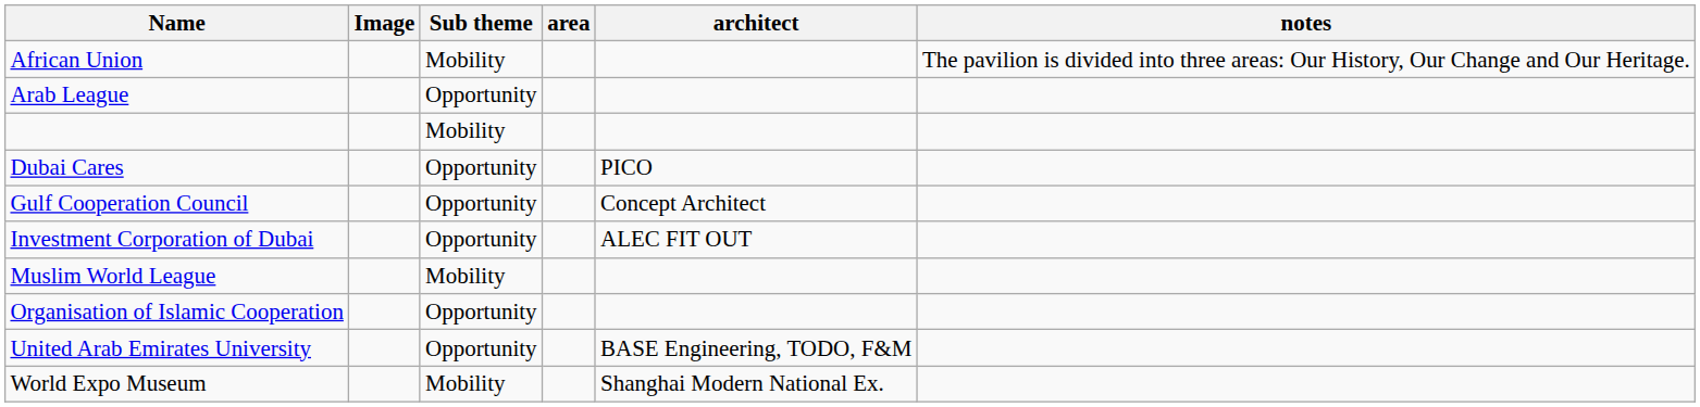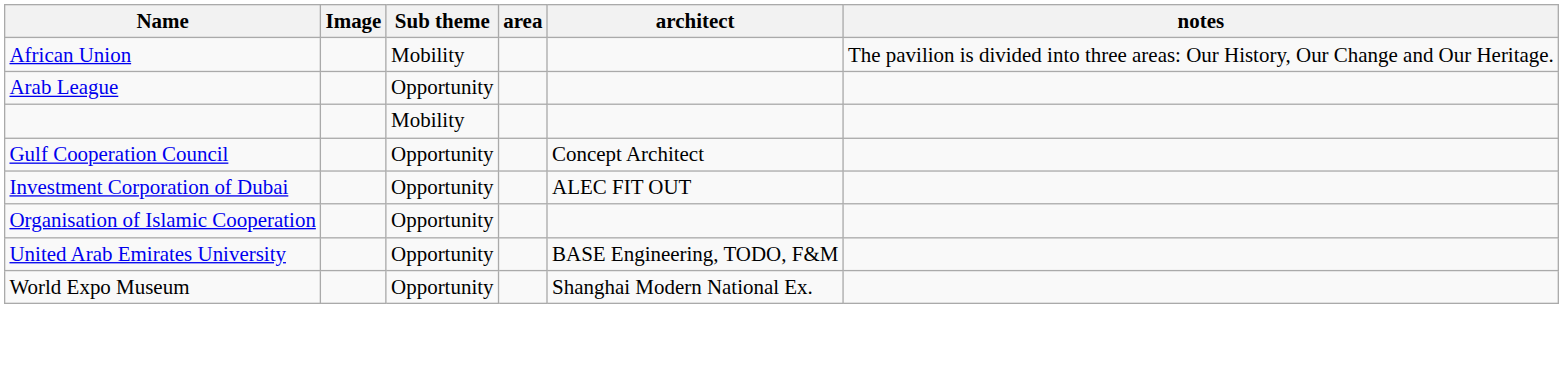- row: Dubai Cares | Opportunity | PICO
- row: Muslim World League | Mobility
World Expo Museum | Sub theme: Mobility -> Opportunity
